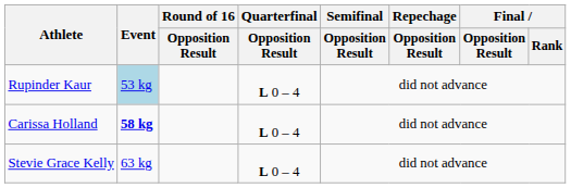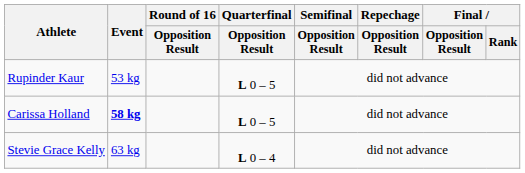Rupinder Kaur | Event: lightblue background -> no background
Rupinder Kaur | Quarterfinal / Opposition Result: L 0 – 4 -> L 0 – 5
Carissa Holland | Quarterfinal / Opposition Result: L 0 – 4 -> L 0 – 5
